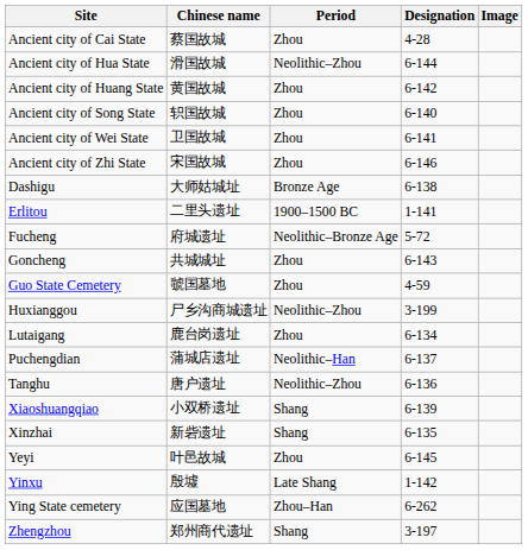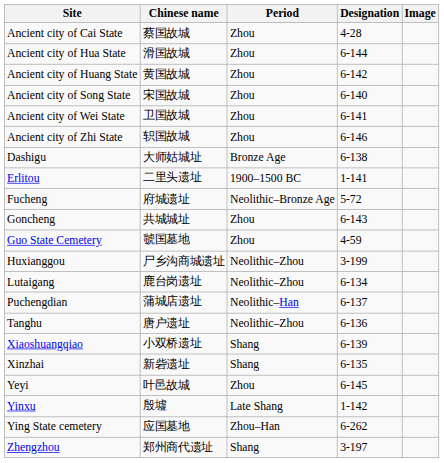Ancient city of Hua State | Period: Neolithic–Zhou -> Zhou
Ancient city of Song State | Chinese name: 轵国故城 -> 宋国故城
Ancient city of Zhi State | Chinese name: 宋国故城 -> 轵国故城
Lutaigang | Period: Zhou -> Neolithic–Zhou
